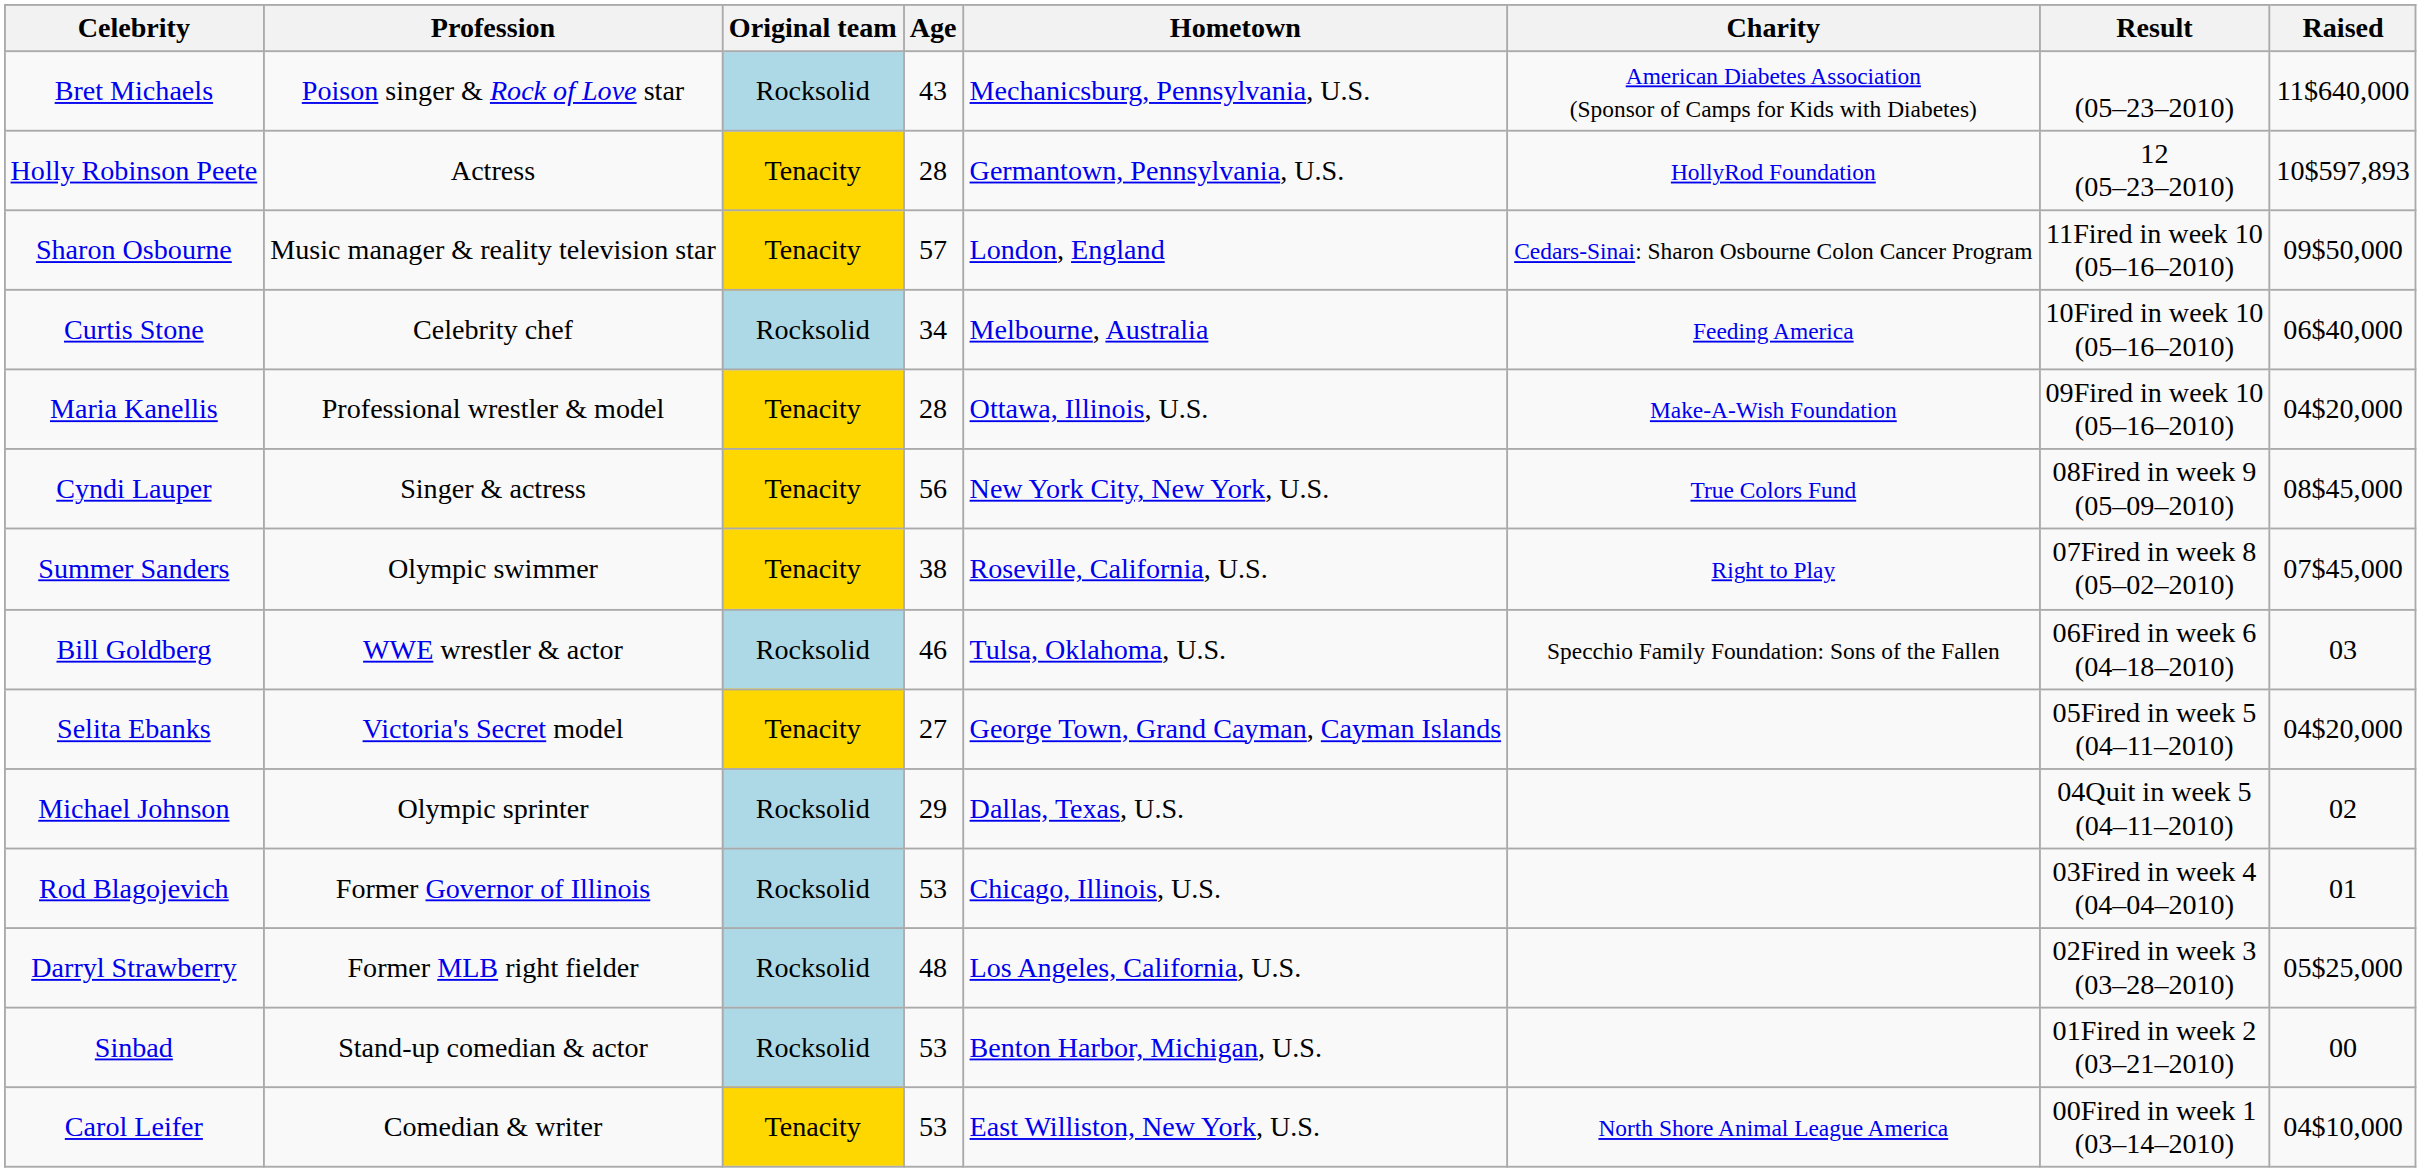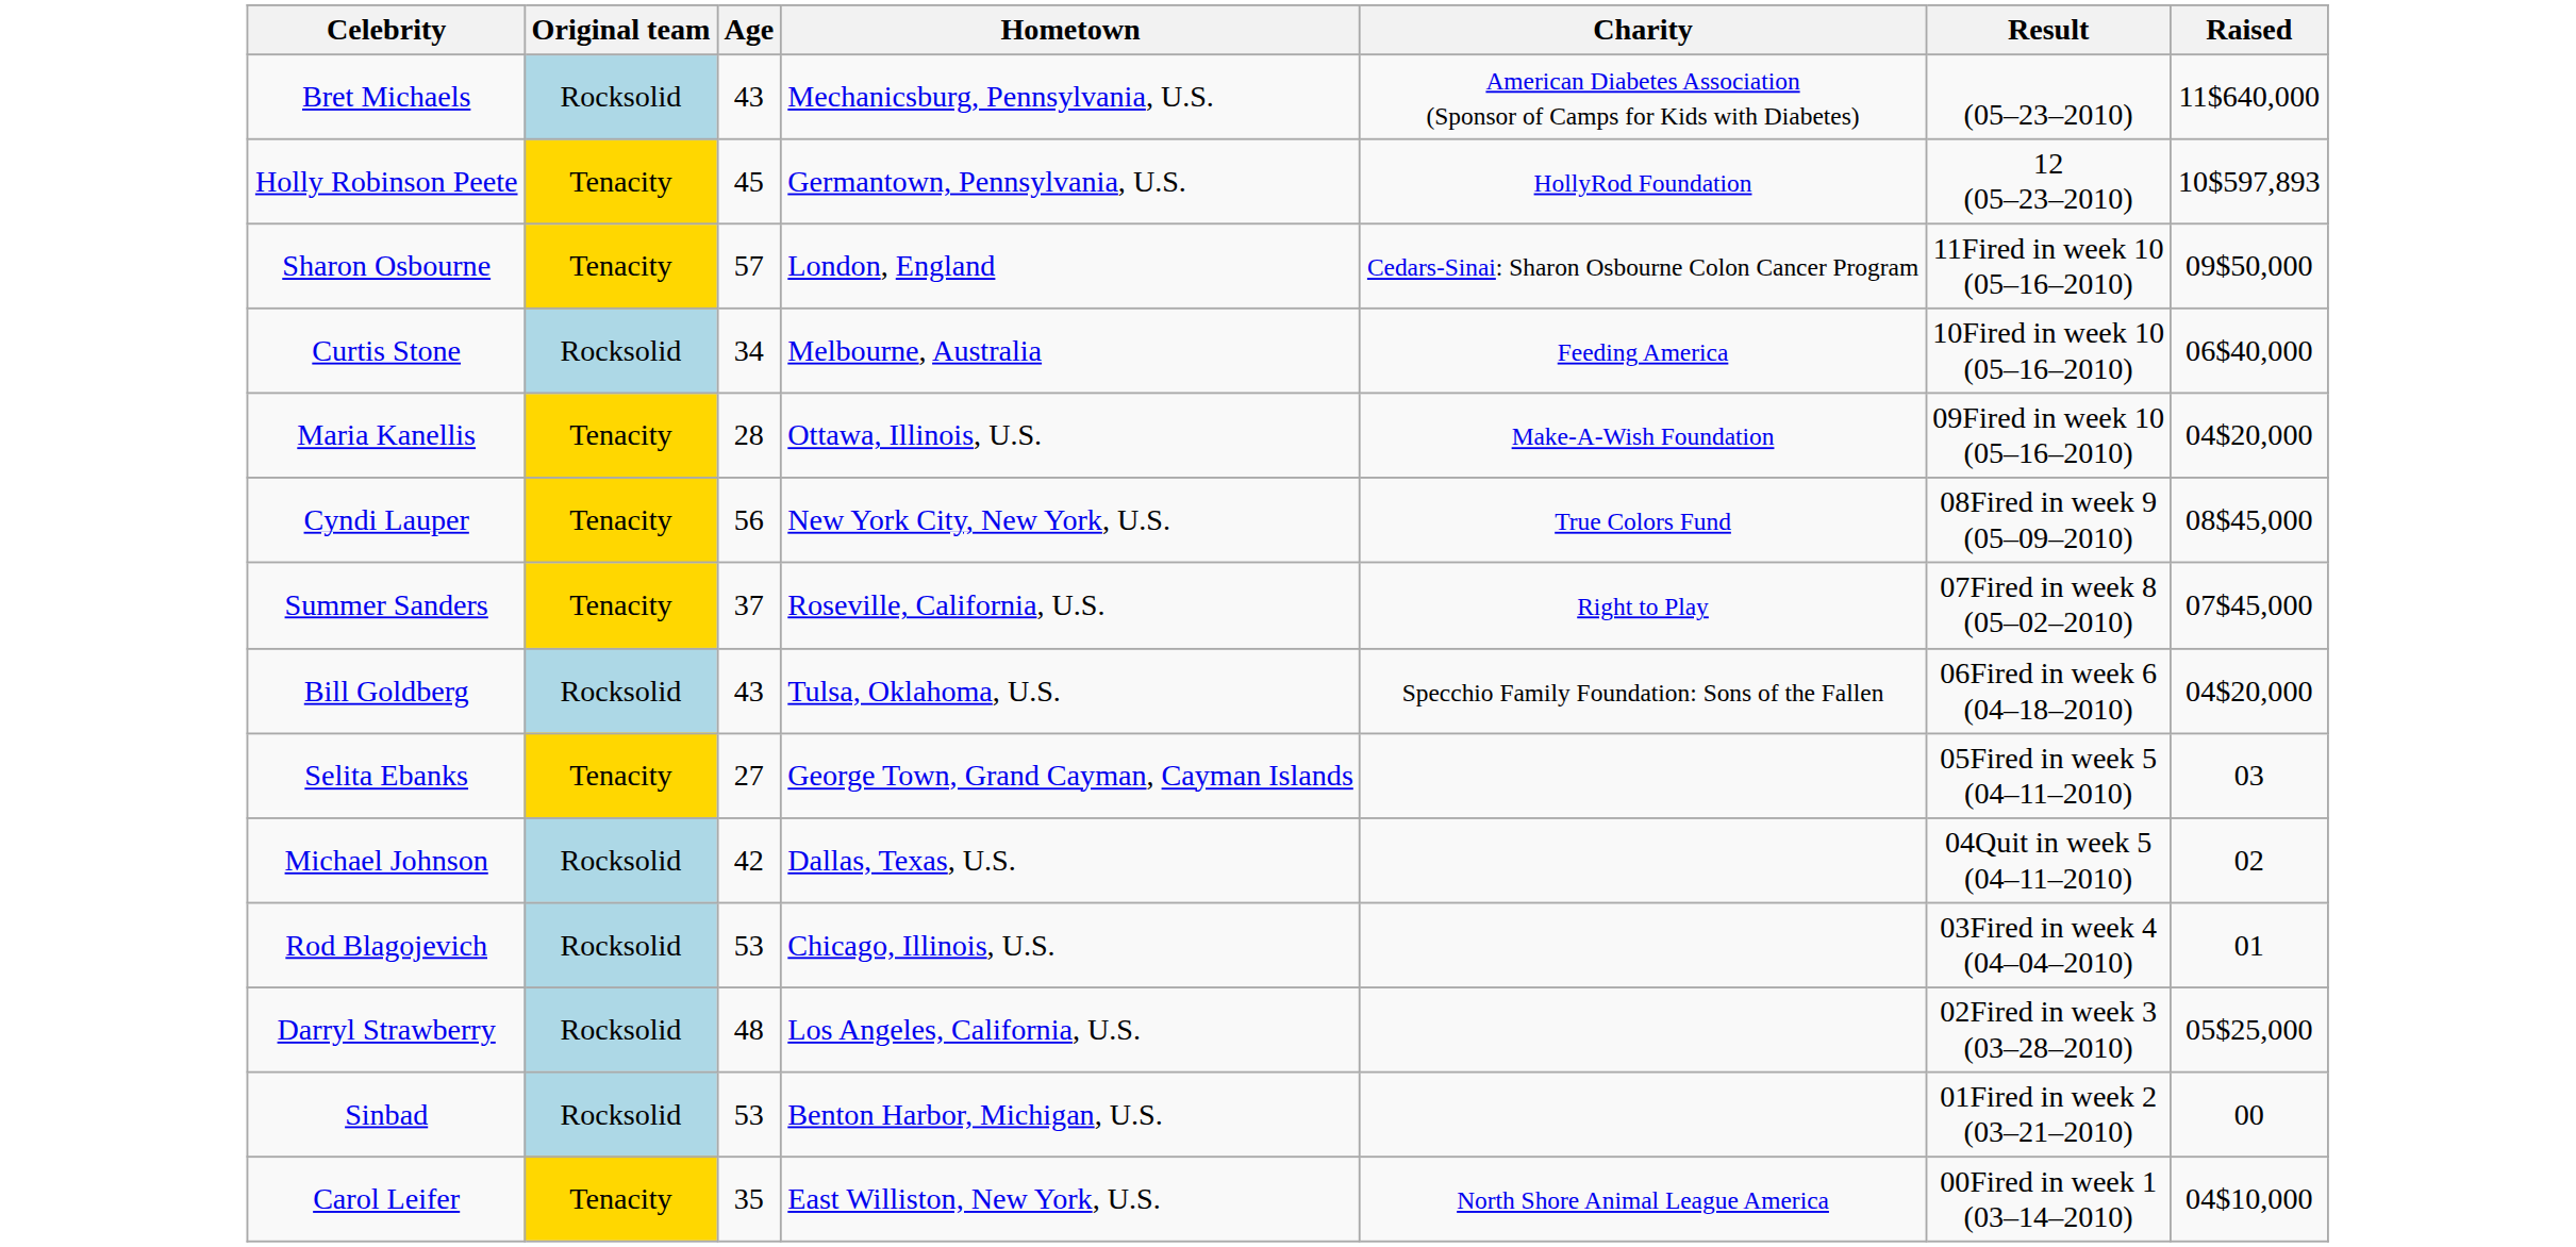- column: Profession | Poison singer & Rock of Love star | Actress | Music manager & reality television star | Celebrity chef | Professional wrestler & model | Singer & actress | Olympic swimmer | WWE wrestler & actor | Victoria's Secret model | Olympic sprinter | Former Governor of Illinois | Former MLB right fielder | Stand-up comedian & actor | Comedian & writer
Holly Robinson Peete | Age: 28 -> 45
Summer Sanders | Age: 38 -> 37
Bill Goldberg | Age: 46 -> 43
Bill Goldberg | Raised: 03 -> 04$20,000
Selita Ebanks | Raised: 04$20,000 -> 03
Michael Johnson | Age: 29 -> 42
Carol Leifer | Age: 53 -> 35
